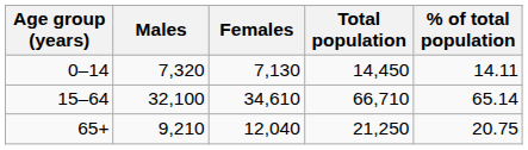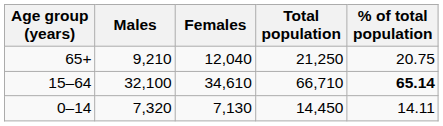rows swapped: 0–14 <-> 65+
15–64 | % of total population: normal -> bold
